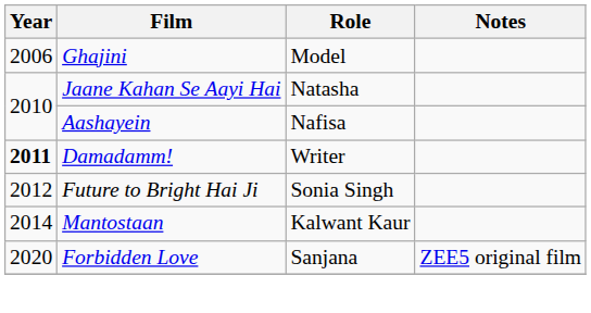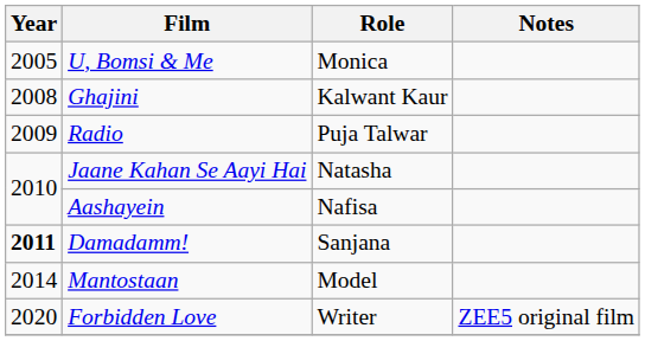+ row: 2005 | U, Bomsi & Me | Monica
Ghajini | Year: 2006 -> 2008
Ghajini | Role: Model -> Kalwant Kaur
+ row: 2009 | Radio | Puja Talwar
Damadamm! | Role: Writer -> Sanjana
- row: 2012 | Future to Bright Hai Ji | Sonia Singh
Mantostaan | Role: Kalwant Kaur -> Model
Forbidden Love | Role: Sanjana -> Writer
